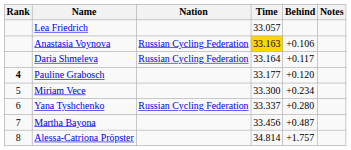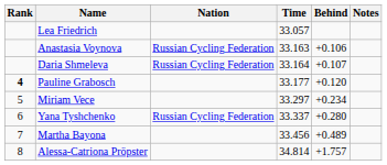Anastasia Voynova | Time: gold background -> no background
Daria Shmeleva | Behind: +0.117 -> +0.107
Miriam Vece | Time: 33.300 -> 33.297
Martha Bayona | Behind: +0.487 -> +0.489
